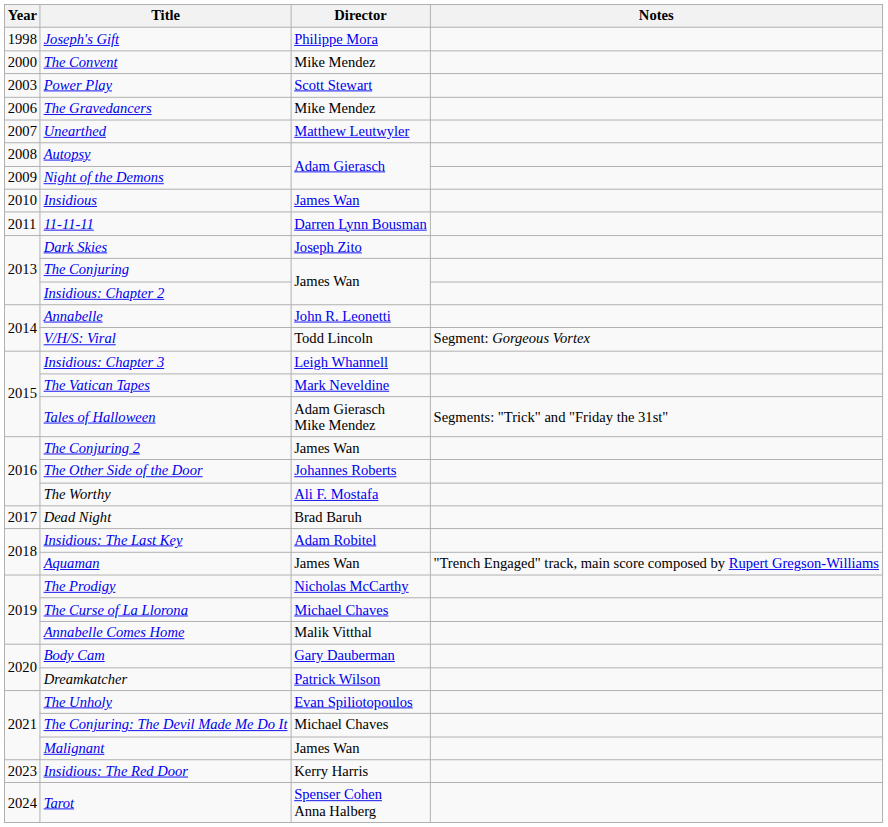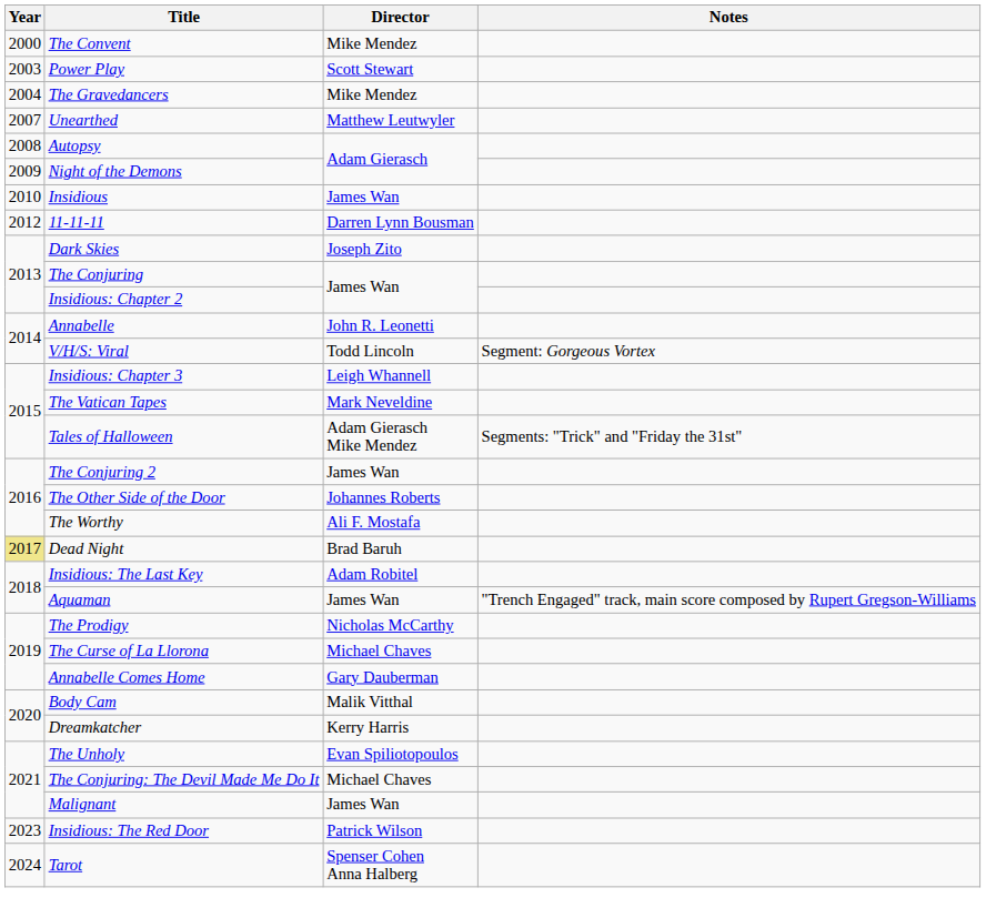- row: 1998 | Joseph's Gift | Philippe Mora
The Gravedancers | Year: 2006 -> 2004
11-11-11 | Year: 2011 -> 2012
Dead Night | Year: no background -> khaki background
Annabelle Comes Home | Director: Malik Vitthal -> Gary Dauberman
Body Cam | Director: Gary Dauberman -> Malik Vitthal
Dreamkatcher | Director: Patrick Wilson -> Kerry Harris
Insidious: The Red Door | Director: Kerry Harris -> Patrick Wilson
